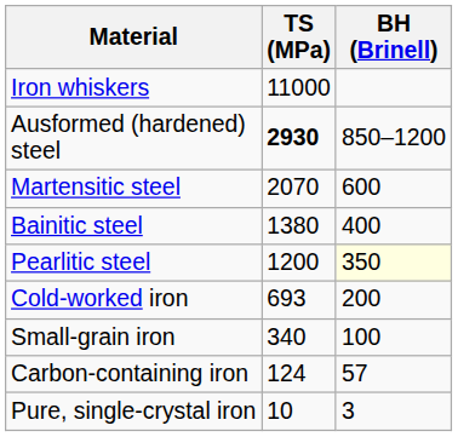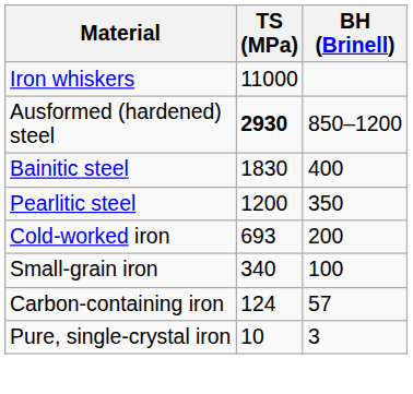- row: Martensitic steel | 2070 | 600
Bainitic steel | TS (MPa): 1380 -> 1830
Pearlitic steel | BH (Brinell): lightyellow background -> no background
